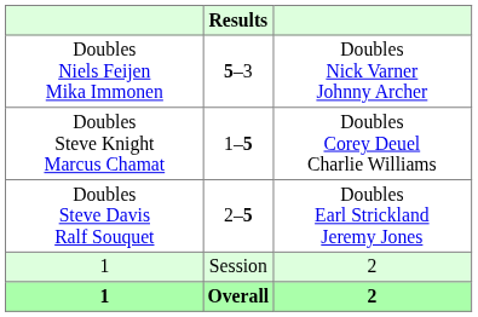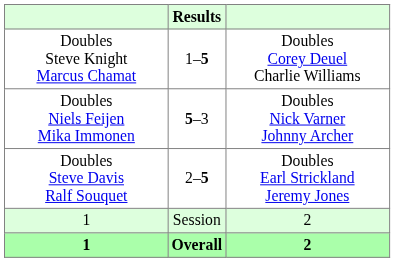rows swapped: Doubles Niels Feijen Mika Immonen <-> Doubles Steve Knight Marcus Chamat
